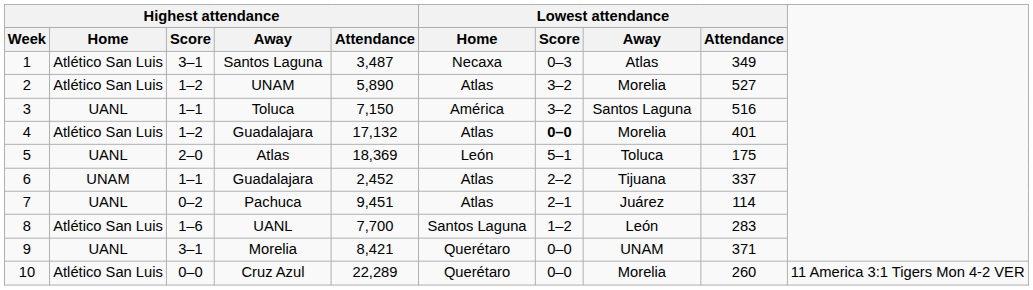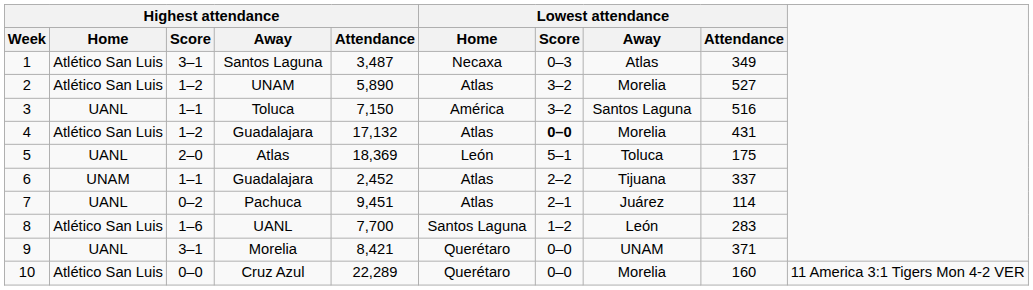4 / Guadalajara | Lowest attendance / Attendance: 401 -> 431
Cruz Azul | Lowest attendance / Attendance: 260 -> 160
